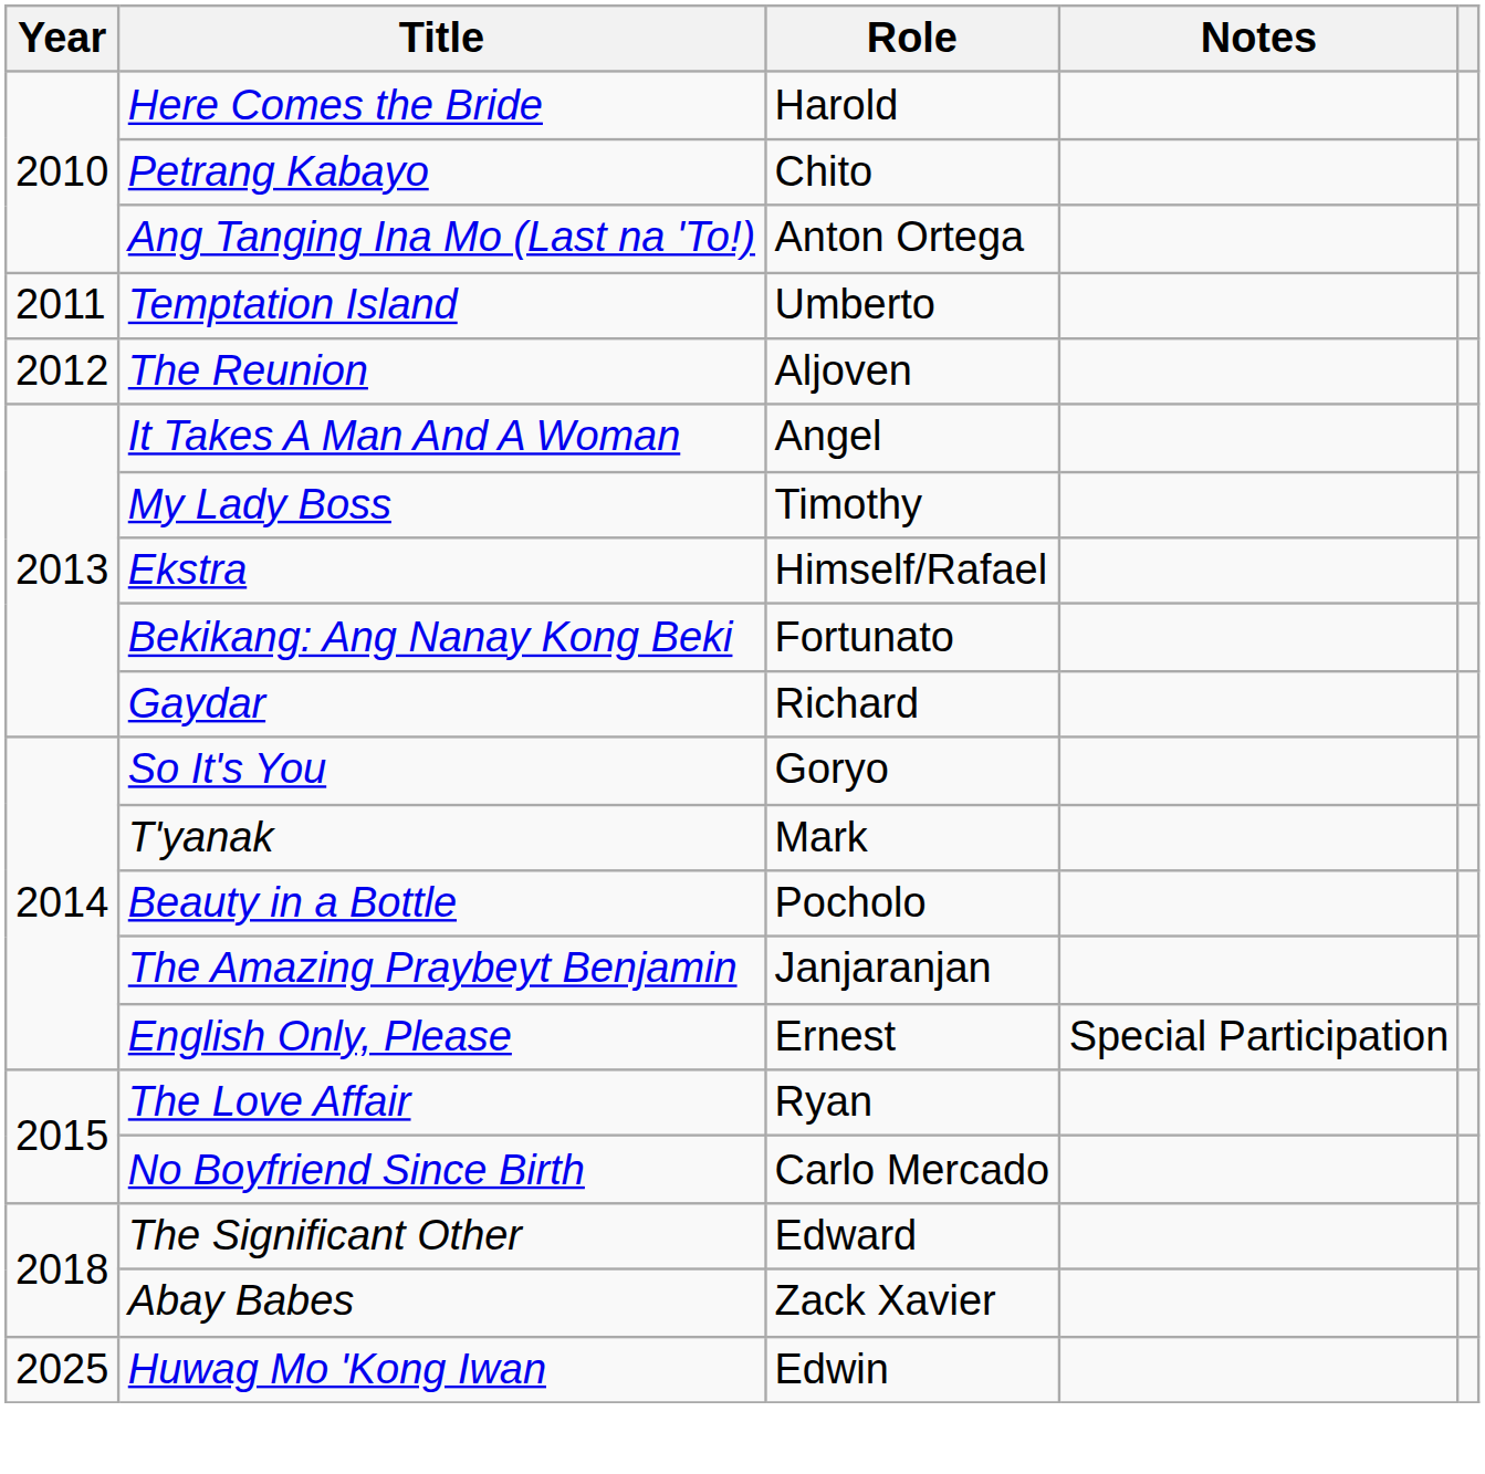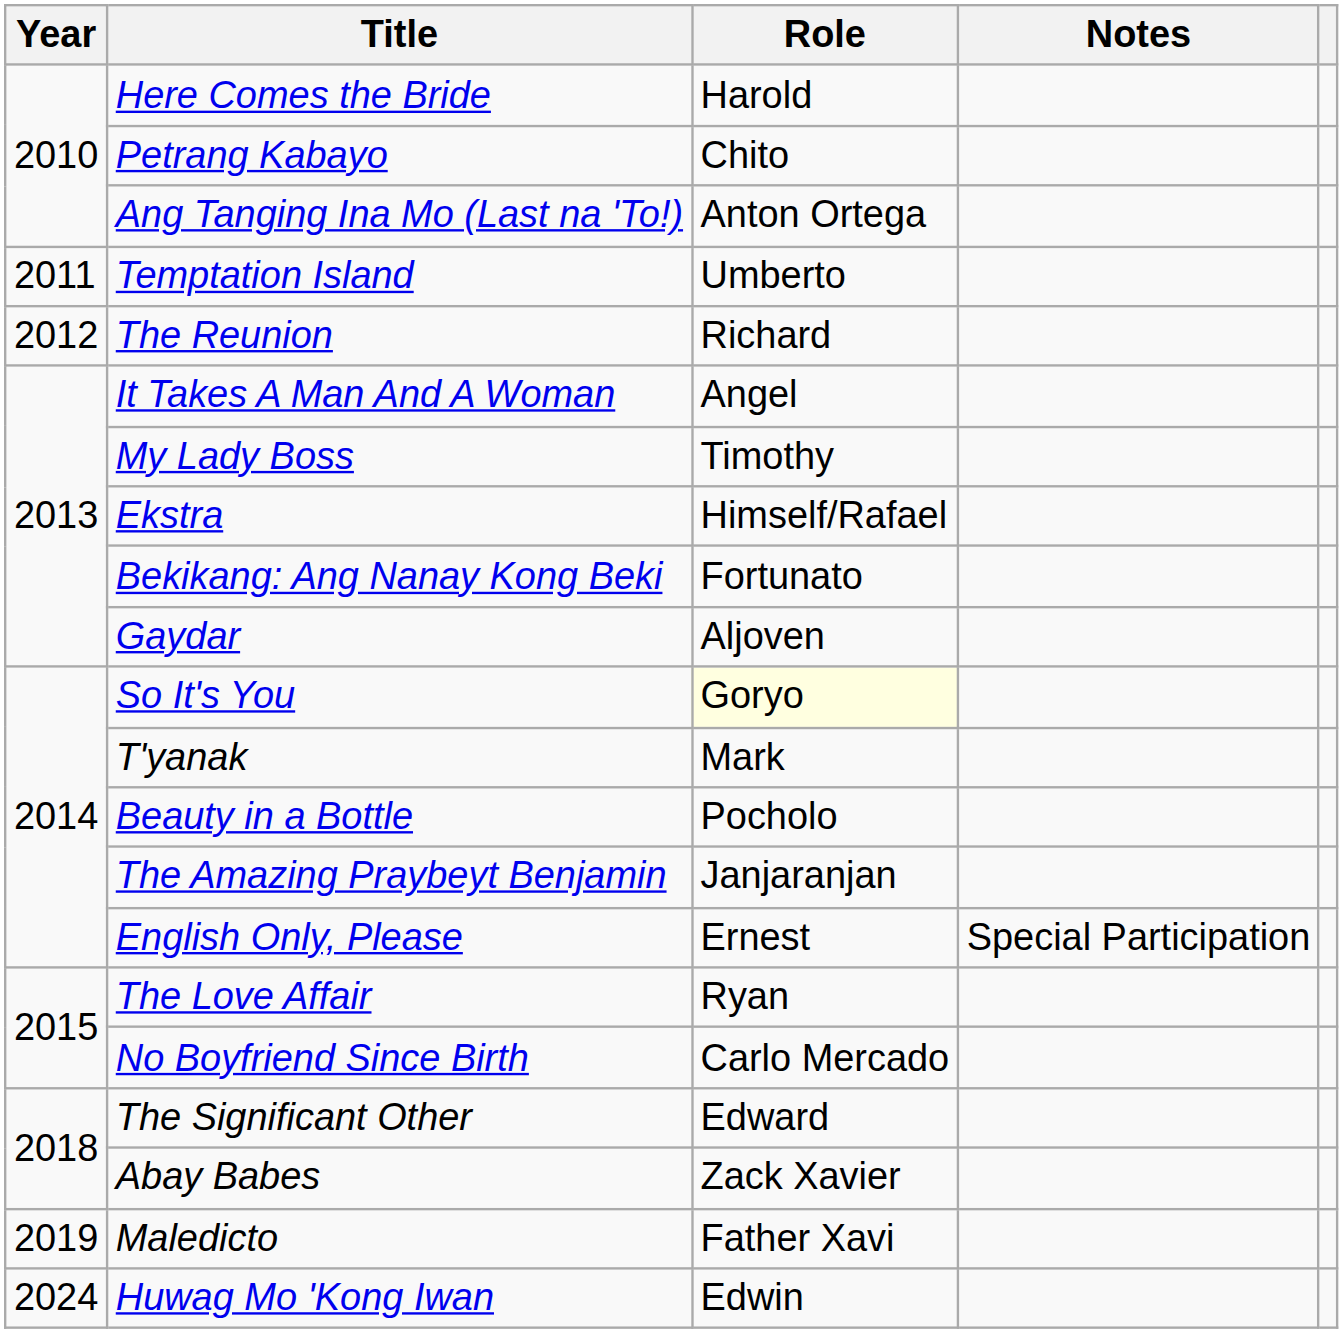The Reunion | Role: Aljoven -> Richard
Gaydar | Role: Richard -> Aljoven
So It's You | Role: no background -> lightyellow background
+ row: 2019 | Maledicto | Father Xavi
Huwag Mo 'Kong Iwan | Year: 2025 -> 2024
